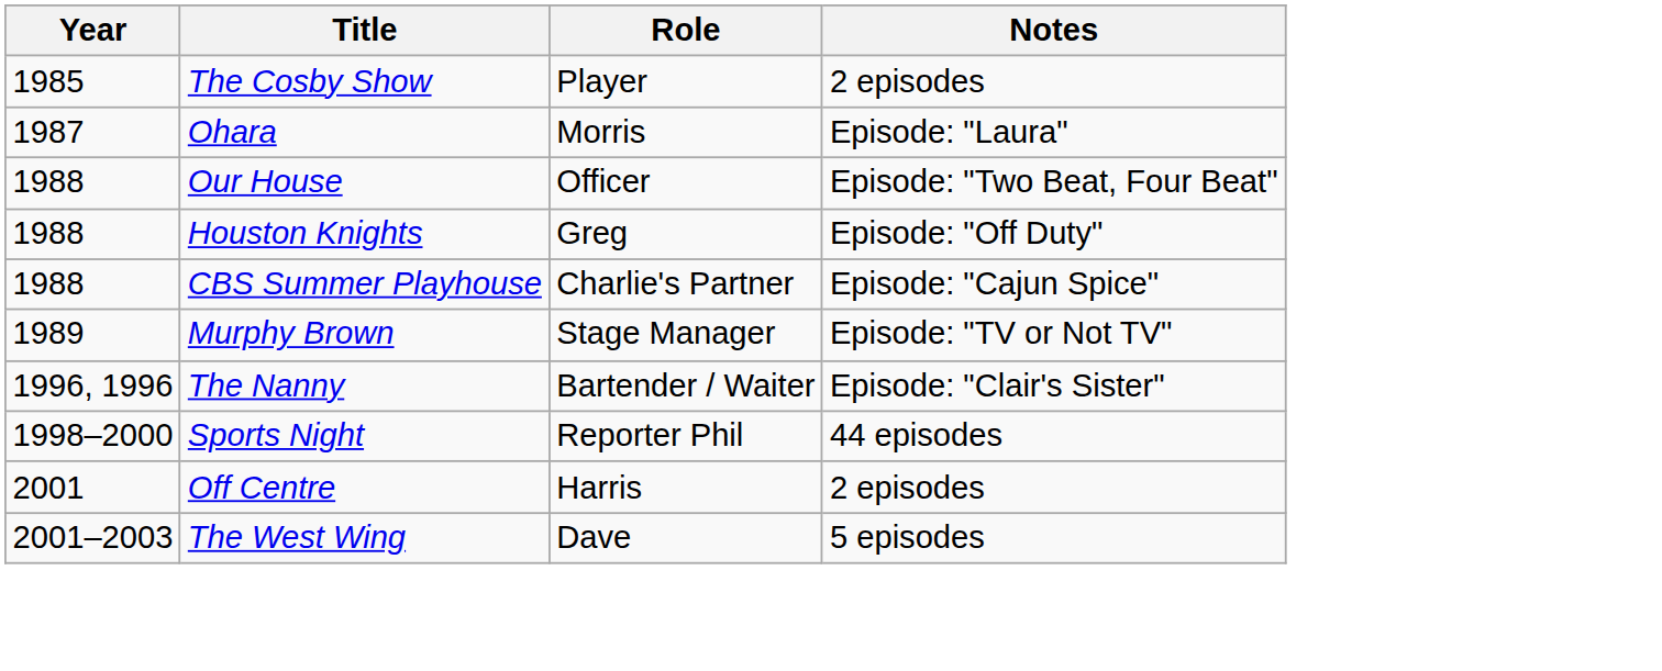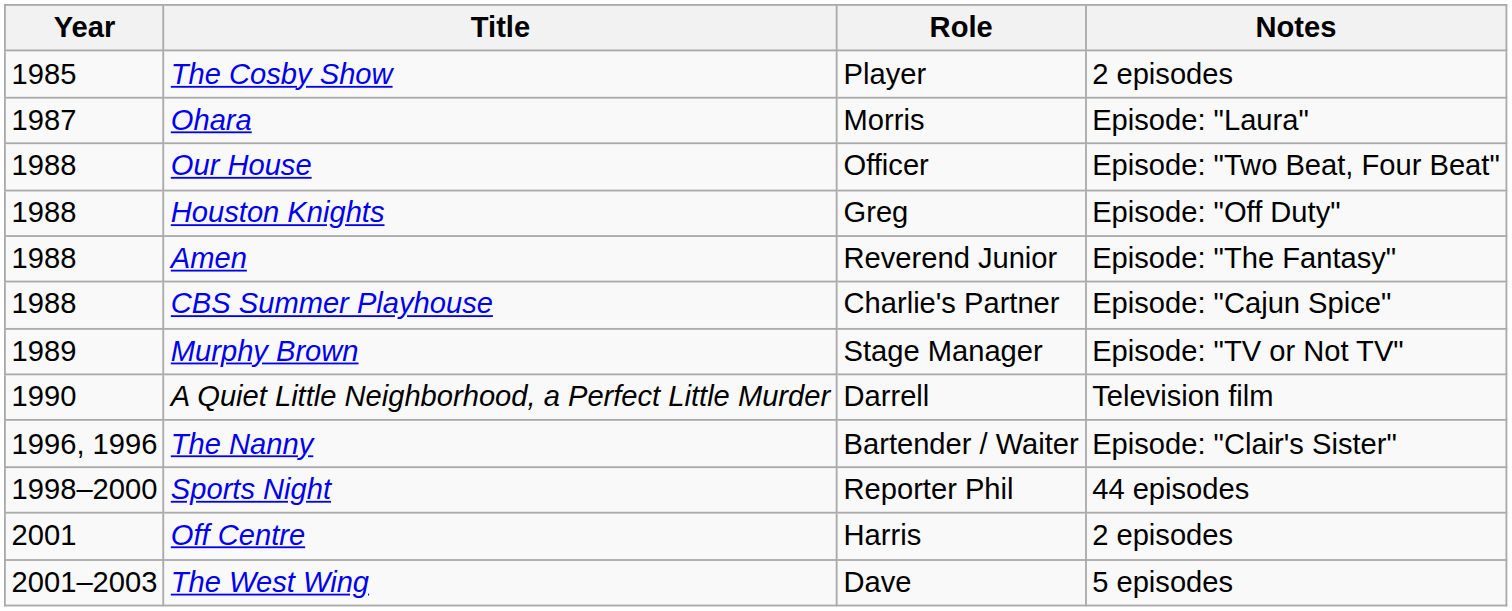+ row: 1988 | Amen | Reverend Junior | Episode: "The Fantasy"
+ row: 1990 | A Quiet Little Neighborhood, a Perfect Little Murder | Darrell | Television film
